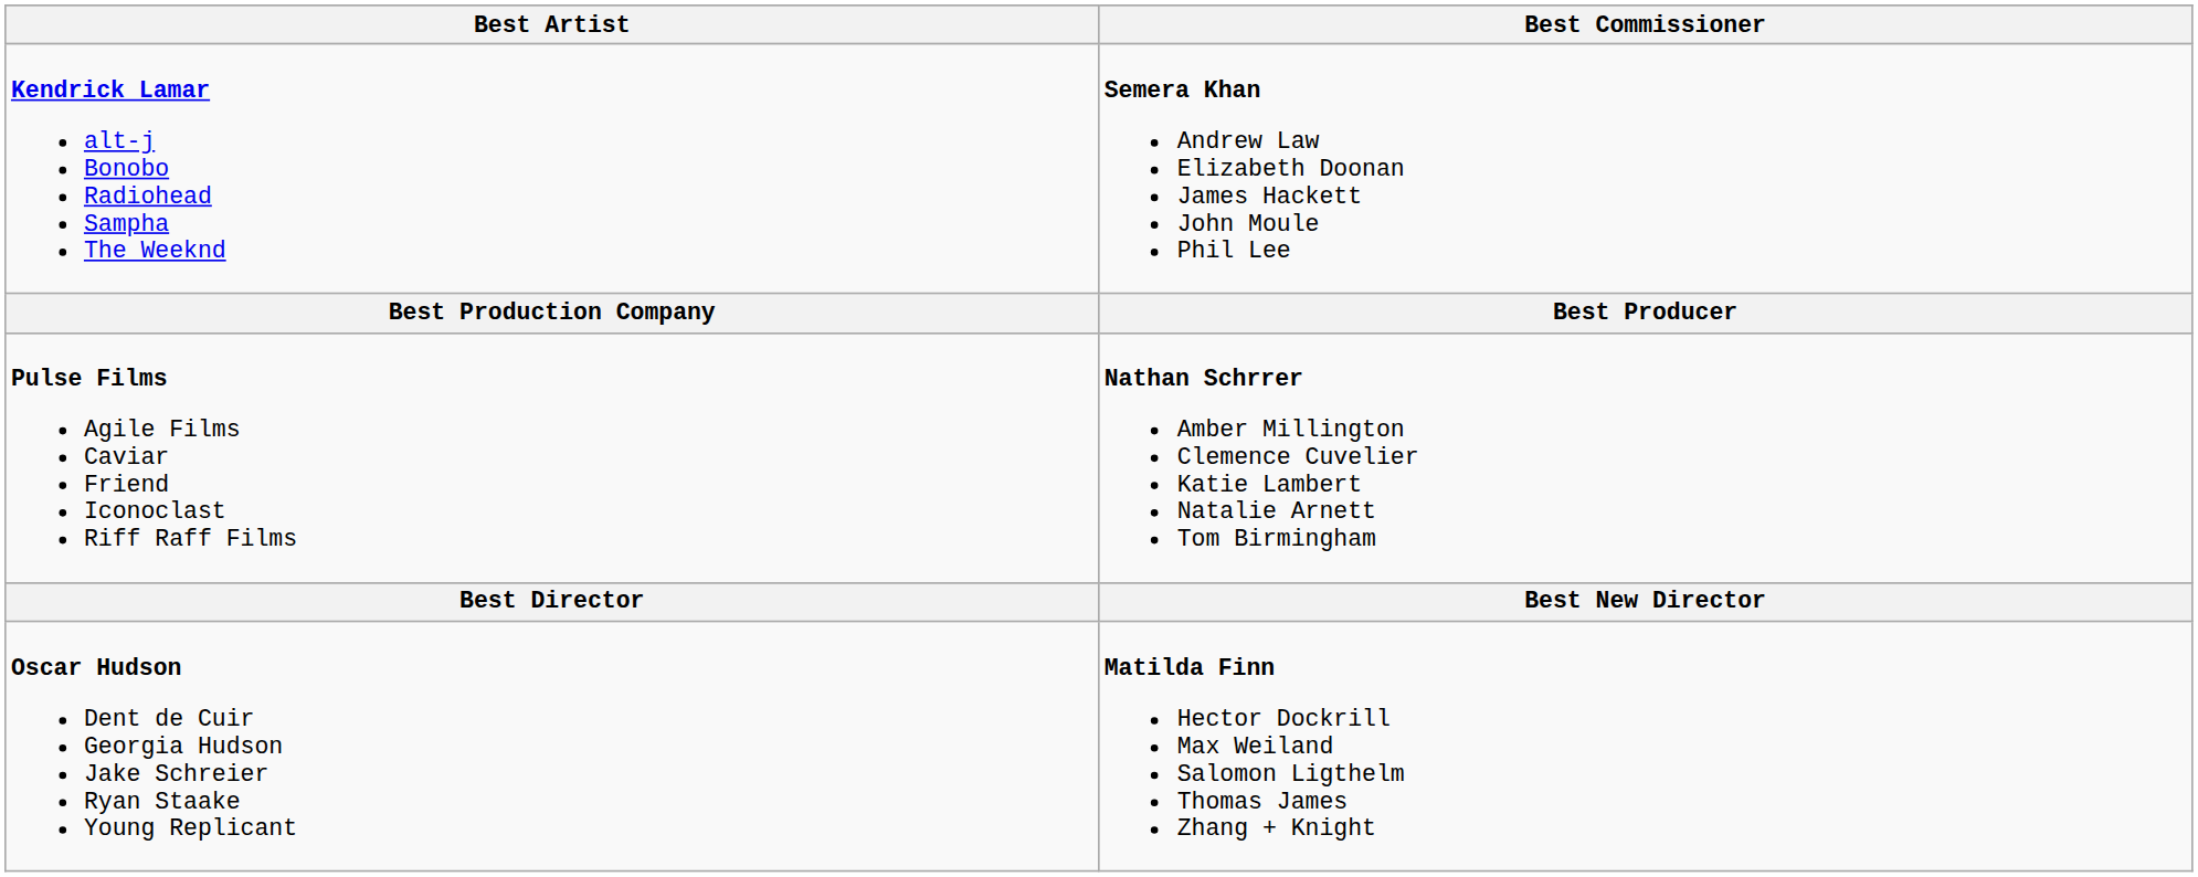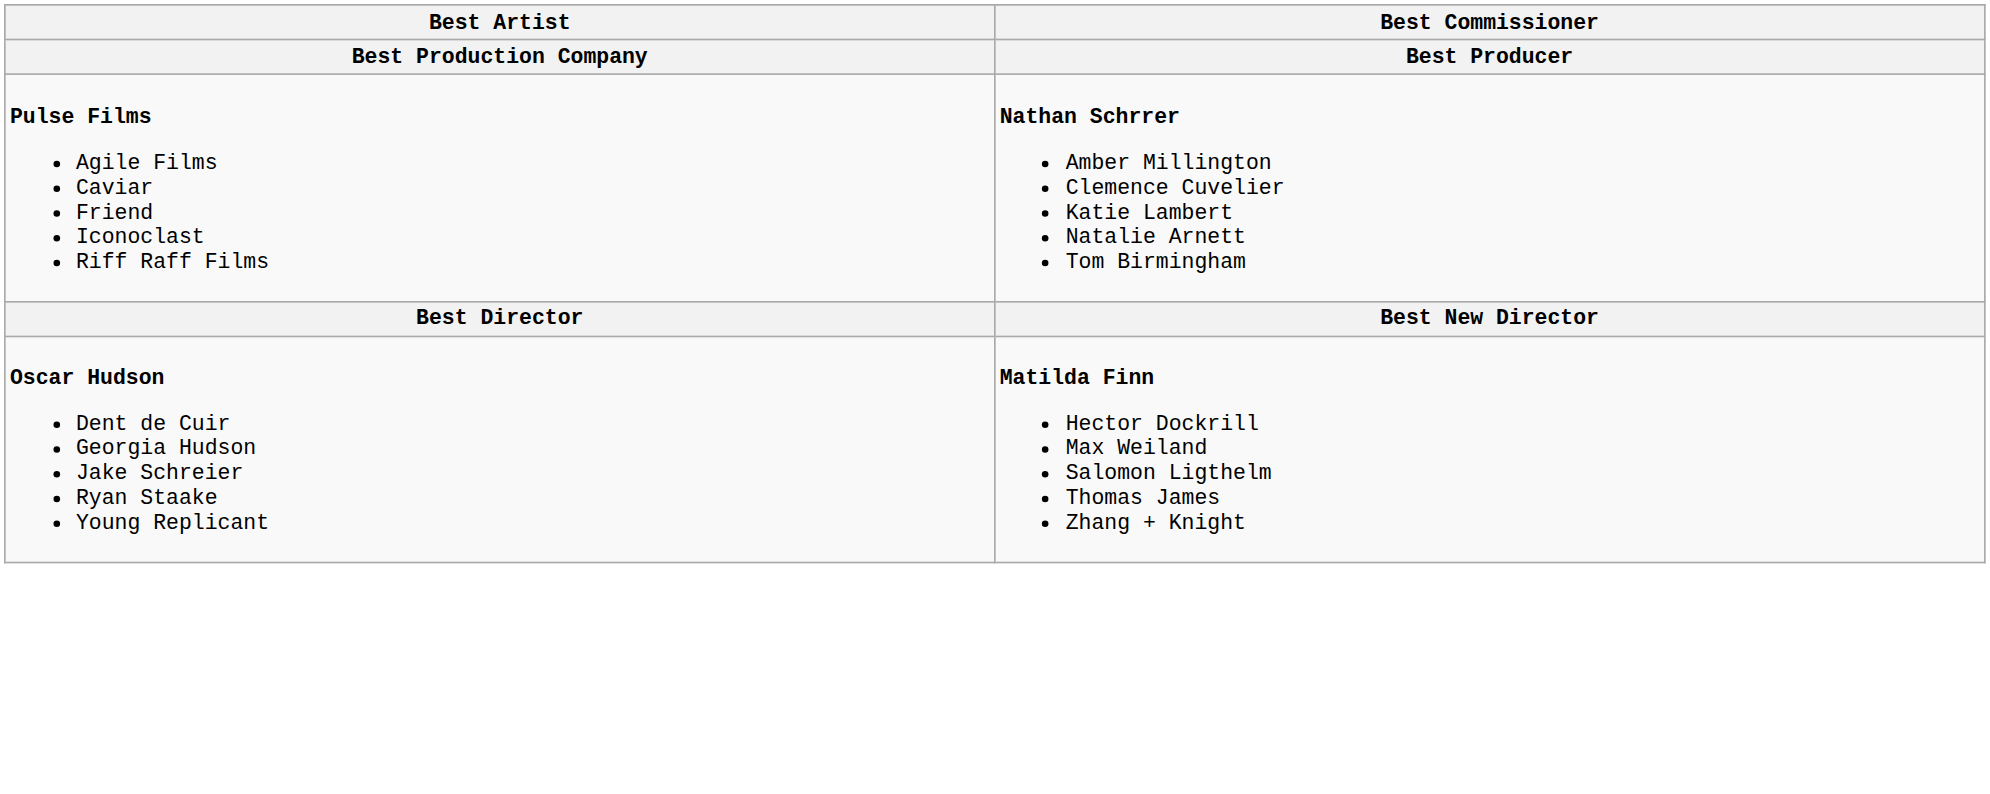- row: Kendrick Lamar alt-j Bonobo Radiohead Sampha The Weeknd | Semera Khan Andrew Law Elizabeth Doonan James Hackett John Moule Phil Lee
